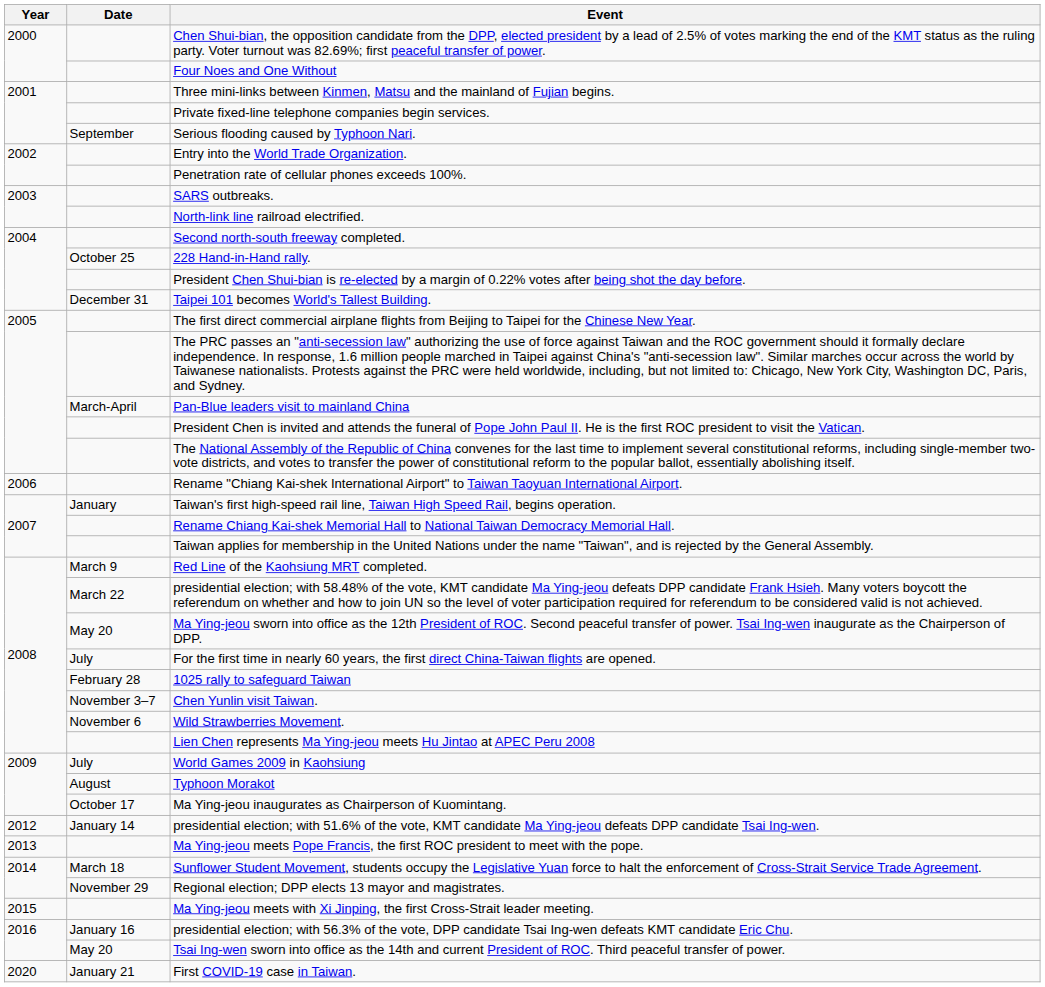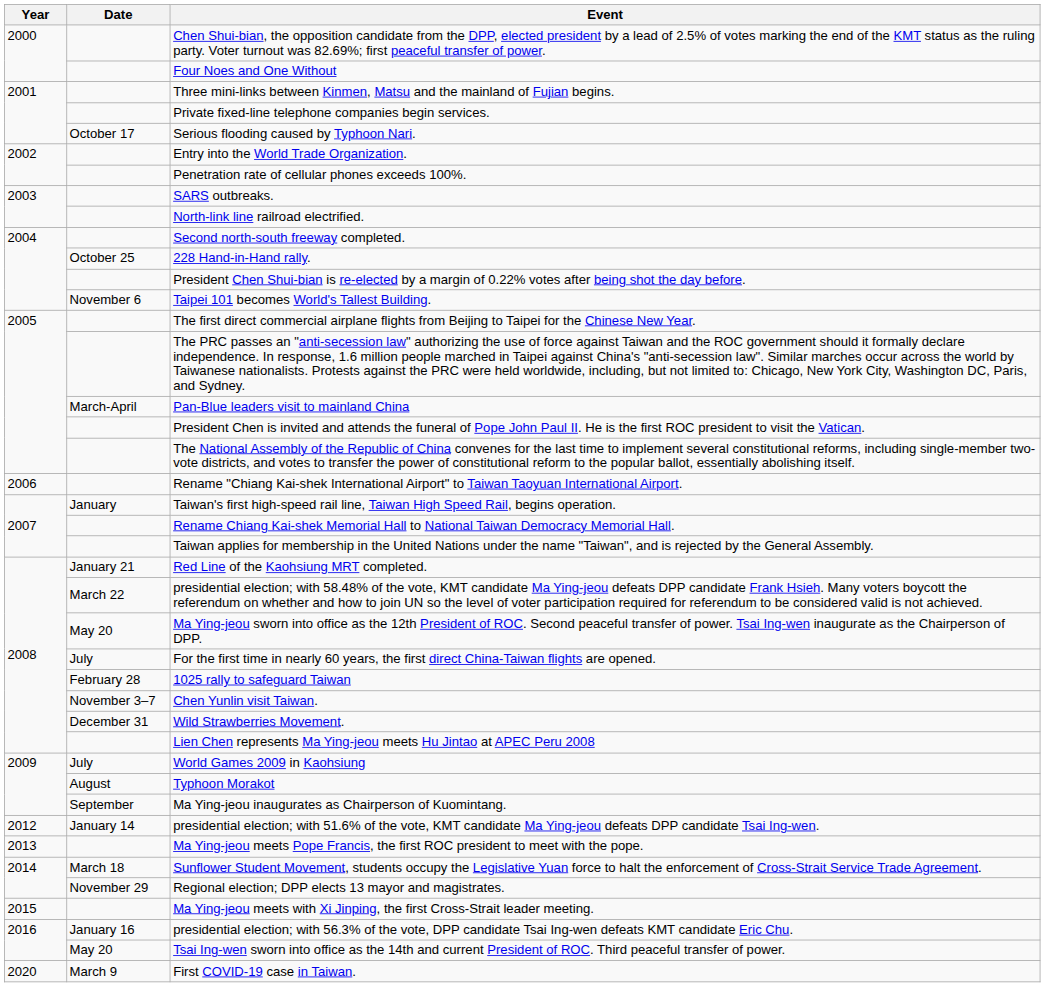Serious flooding caused by Typhoon Nari. | Date: September -> October 17
Taipei 101 becomes World's Tallest Building. | Date: December 31 -> November 6
Red Line of the Kaohsiung MRT completed. | Date: March 9 -> January 21
Wild Strawberries Movement. | Date: November 6 -> December 31
Ma Ying-jeou inaugurates as Chairperson of Kuomintang. | Date: October 17 -> September
First COVID-19 case in Taiwan. | Date: January 21 -> March 9
